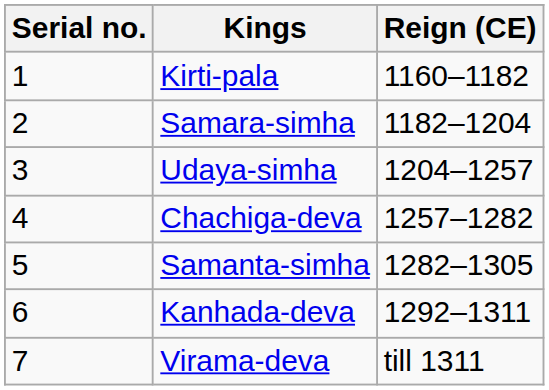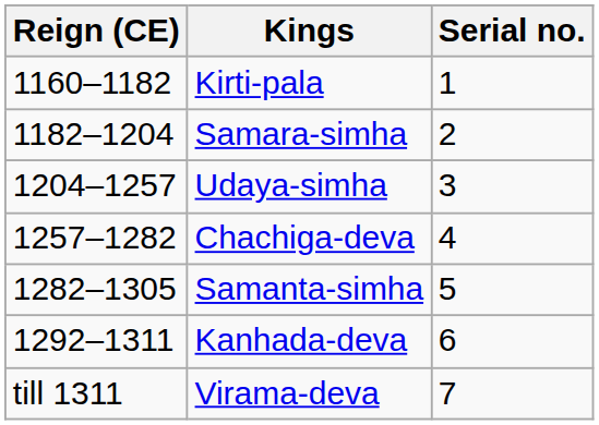columns swapped: Serial no. <-> Reign (CE)
